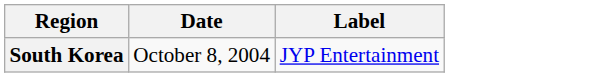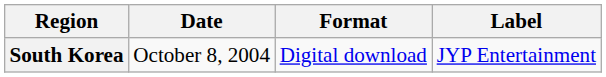+ column: Format | Digital download
